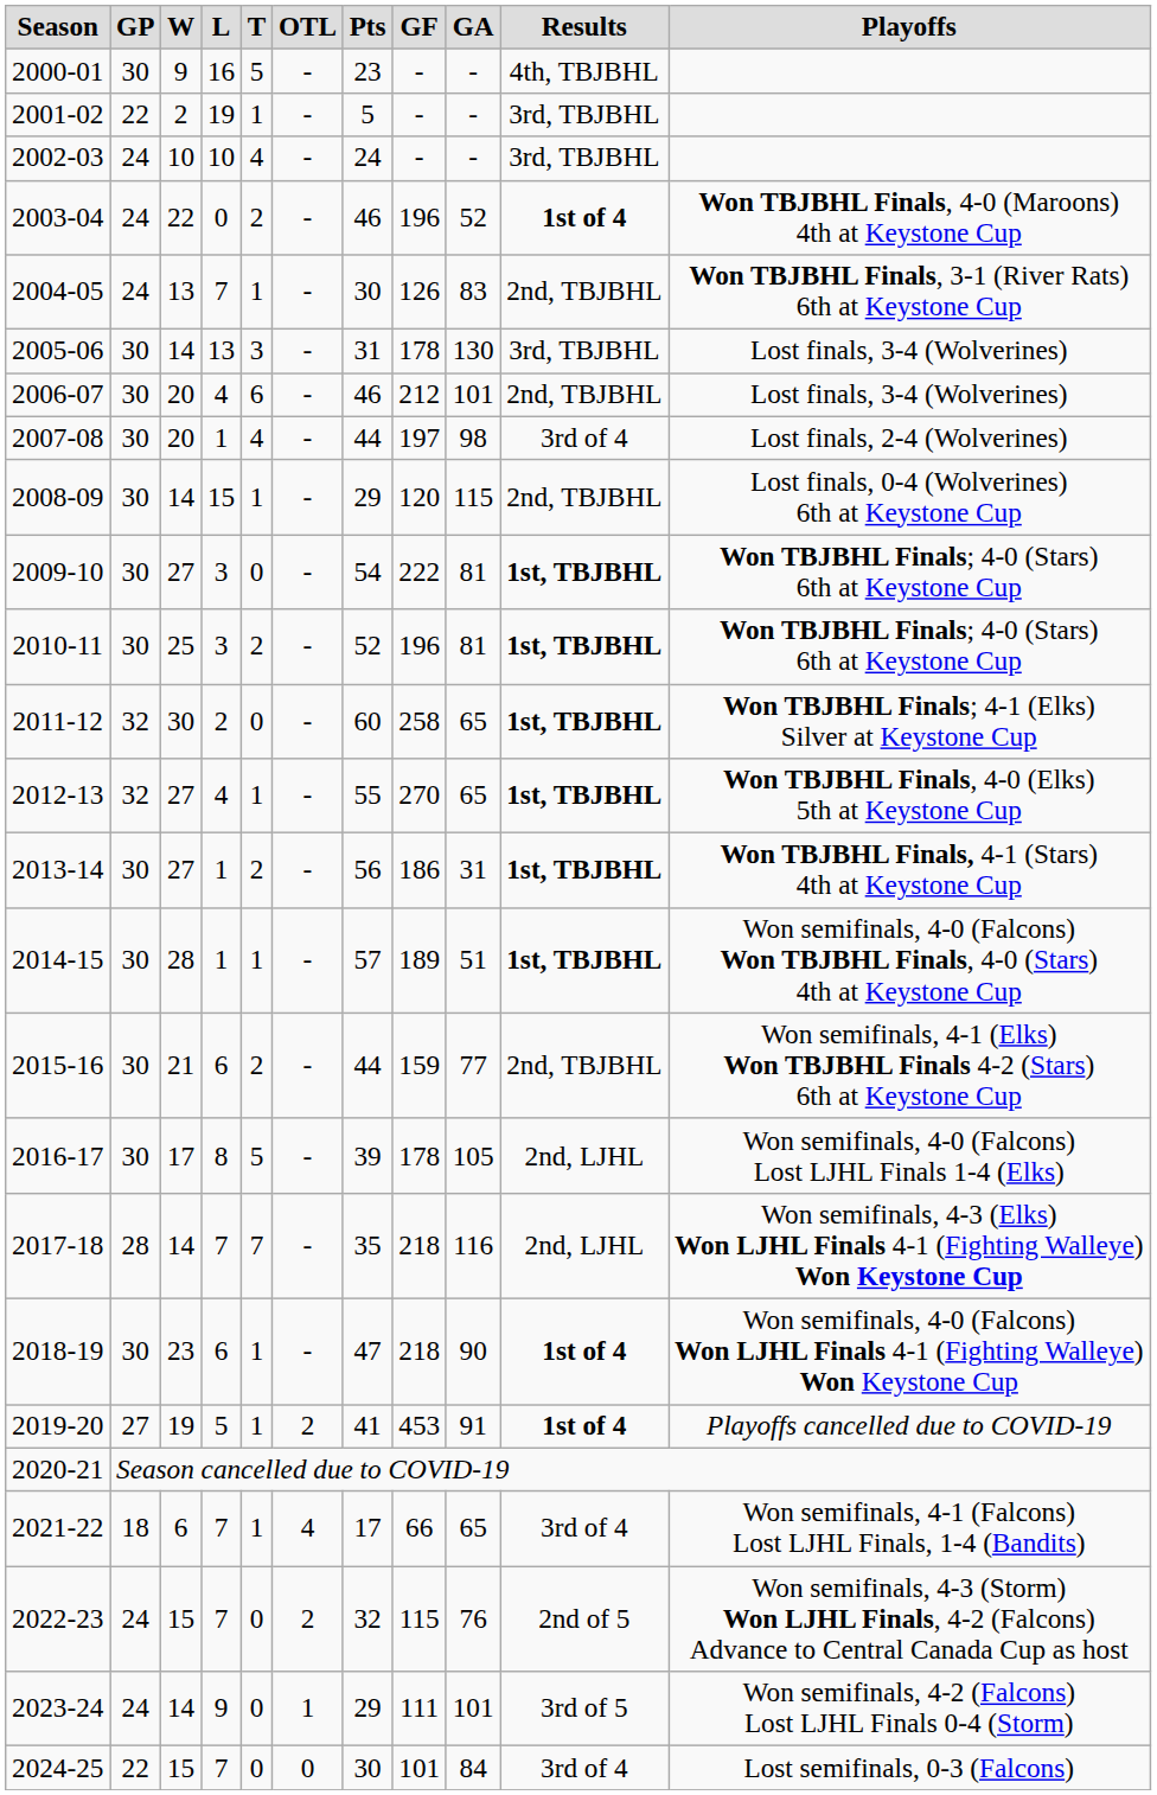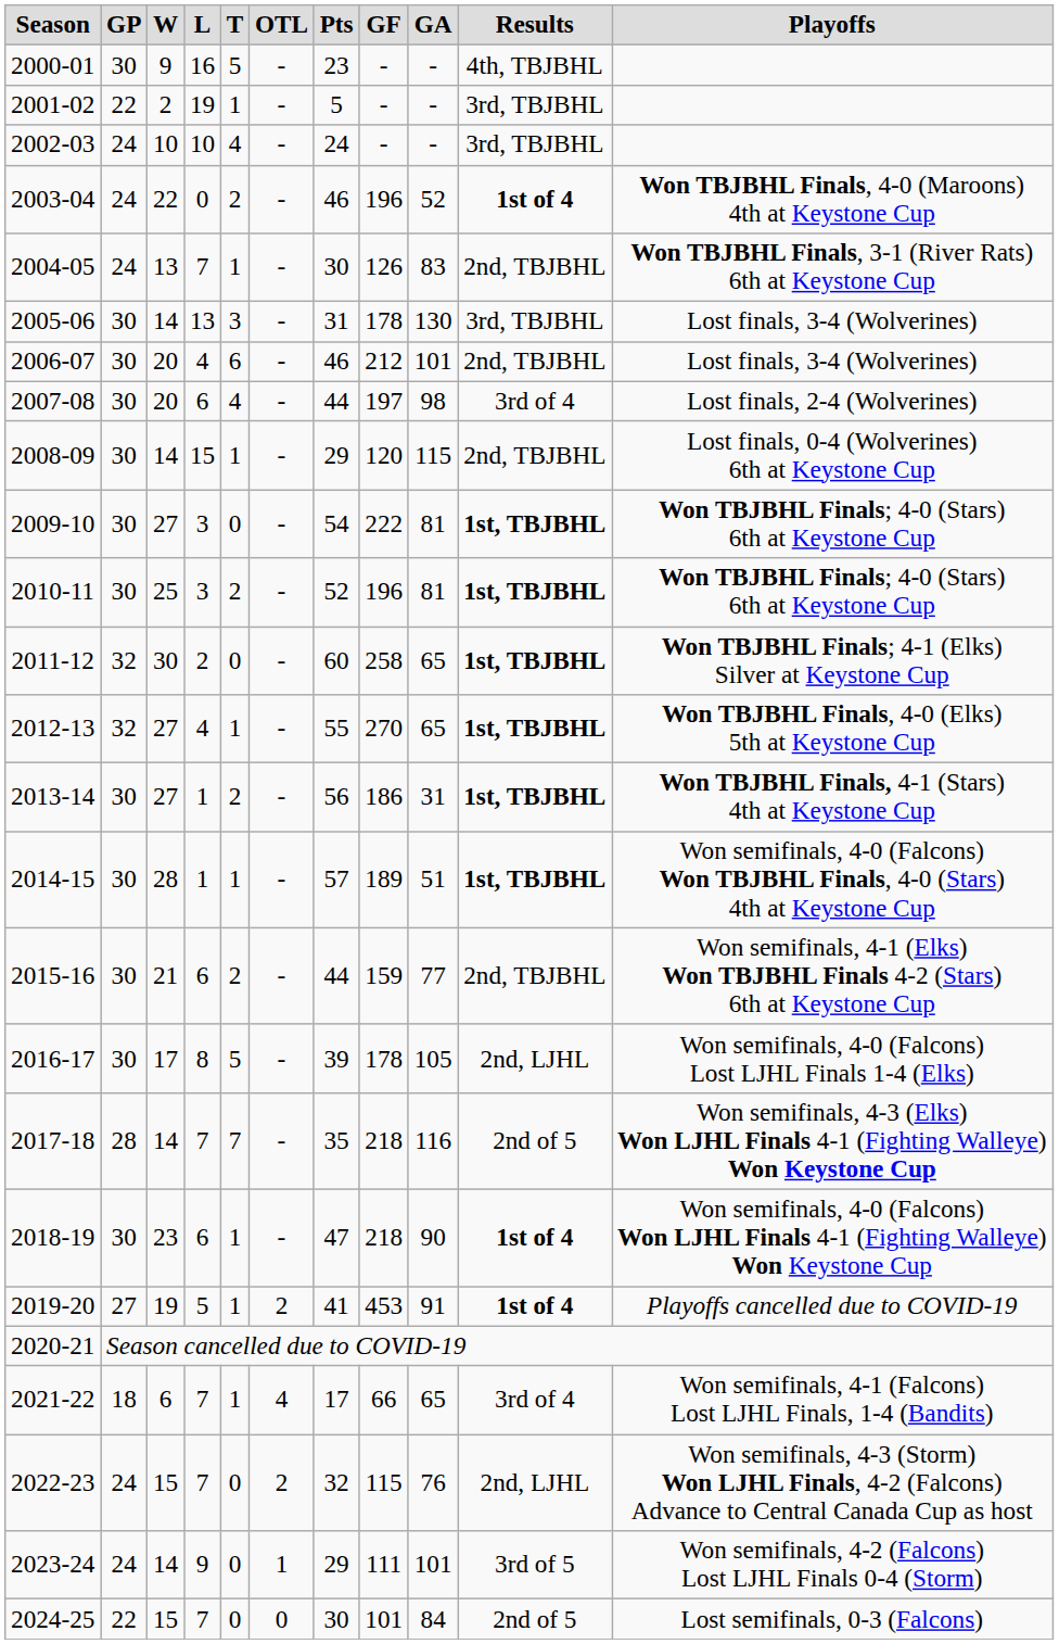2007-08 | L: 1 -> 6
2017-18 | Results: 2nd, LJHL -> 2nd of 5
2022-23 | Results: 2nd of 5 -> 2nd, LJHL
2024-25 | Results: 3rd of 4 -> 2nd of 5
